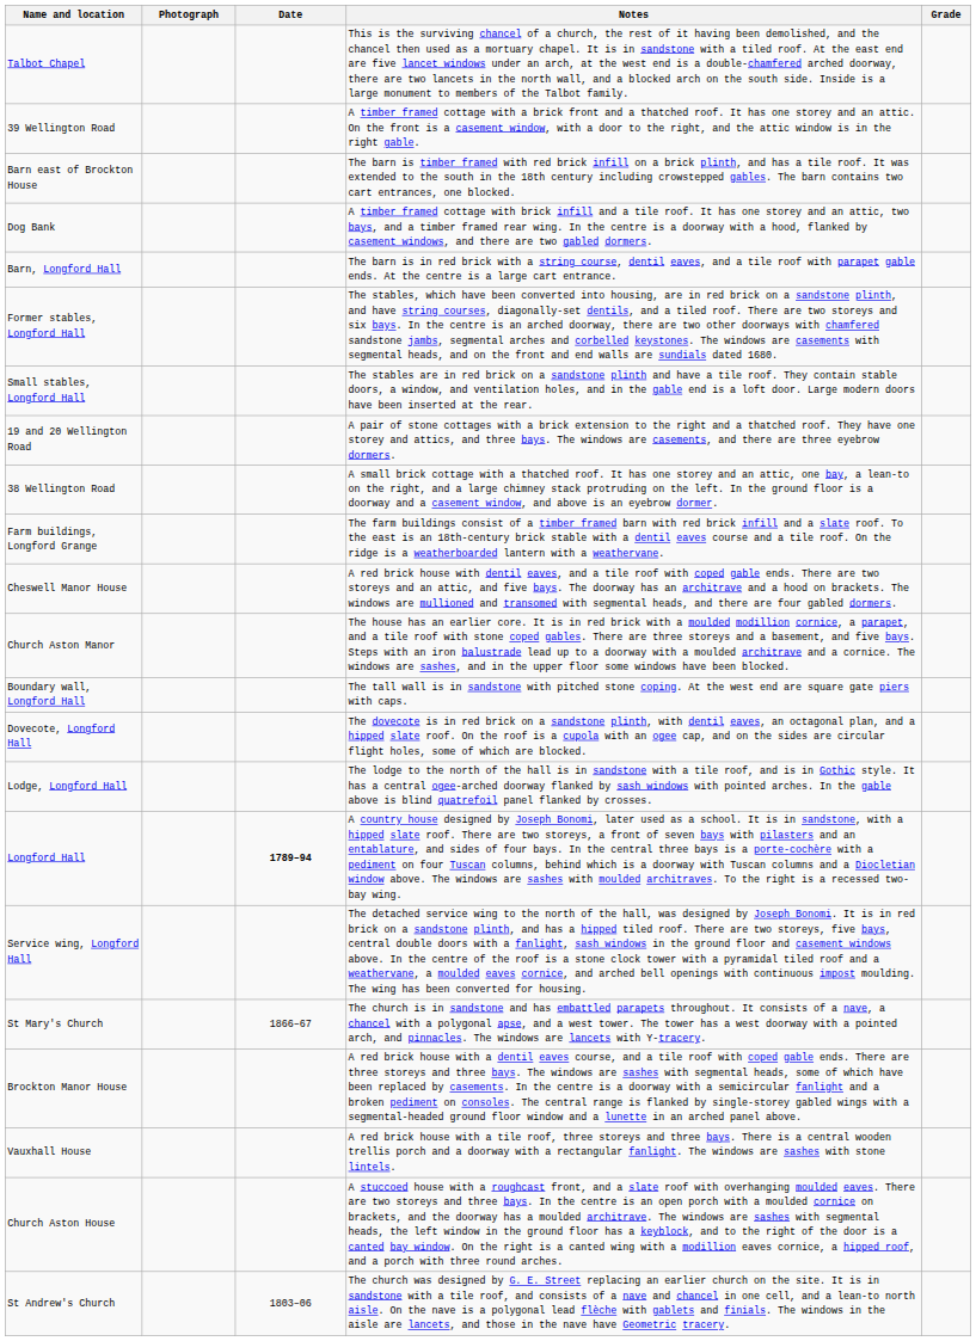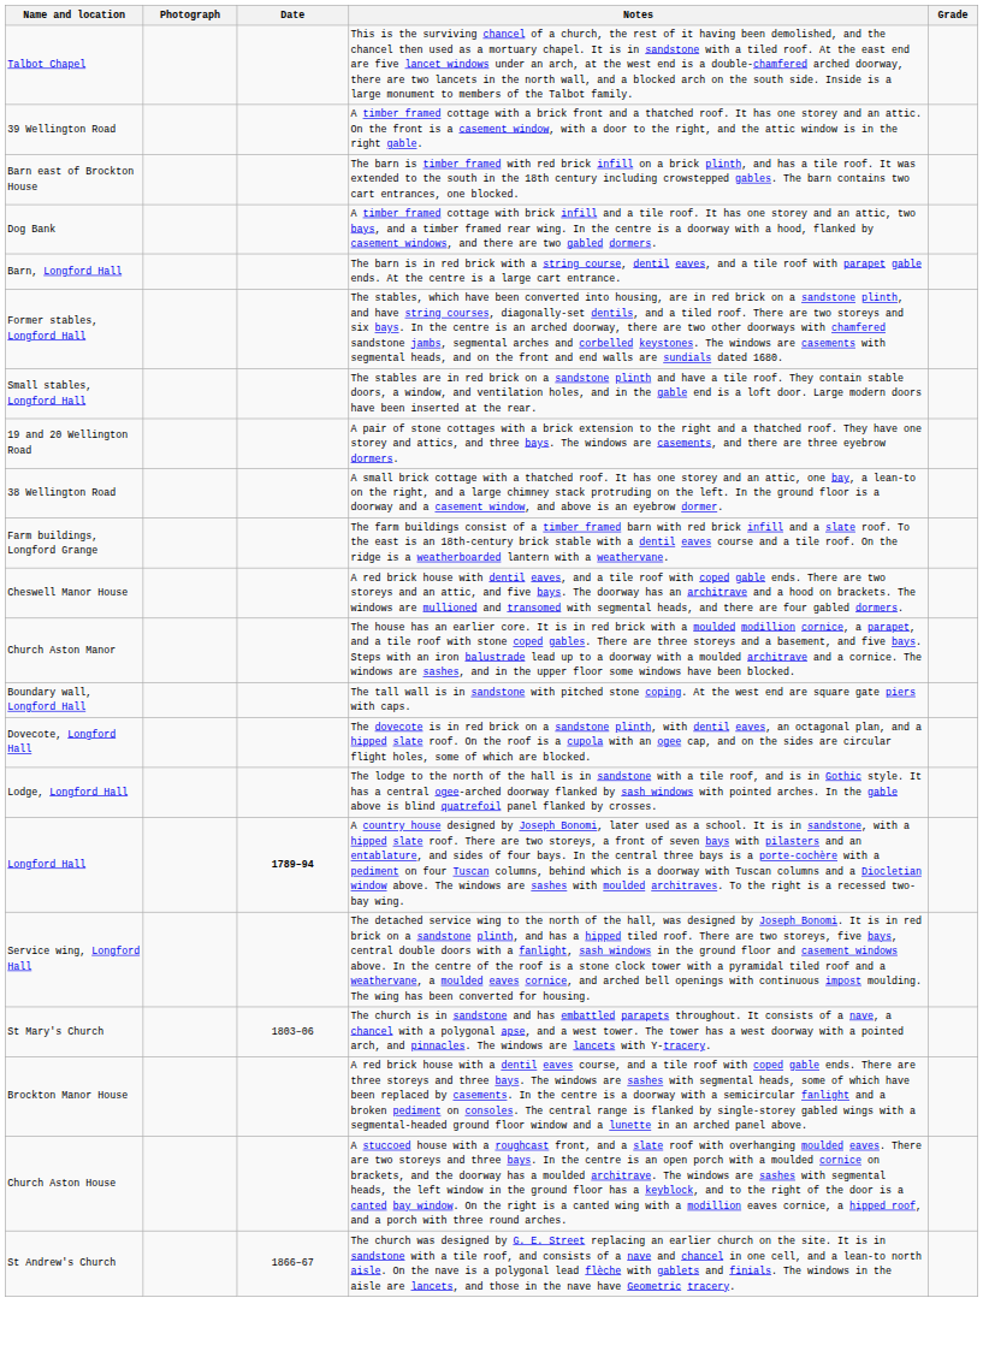St Mary's Church | Date: 1866–67 -> 1803–06
- row: Vauxhall House | A red brick house with a tile roof, three storeys and three bays. There is a central wooden trellis porch and a doorway with a rectangular fanlight. The windows are sashes with stone lintels.
St Andrew's Church | Date: 1803–06 -> 1866–67
